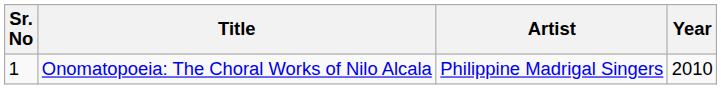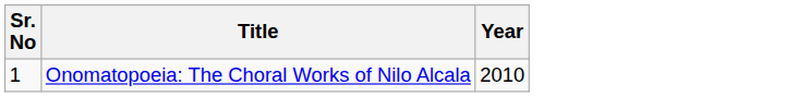- column: Artist | Philippine Madrigal Singers
